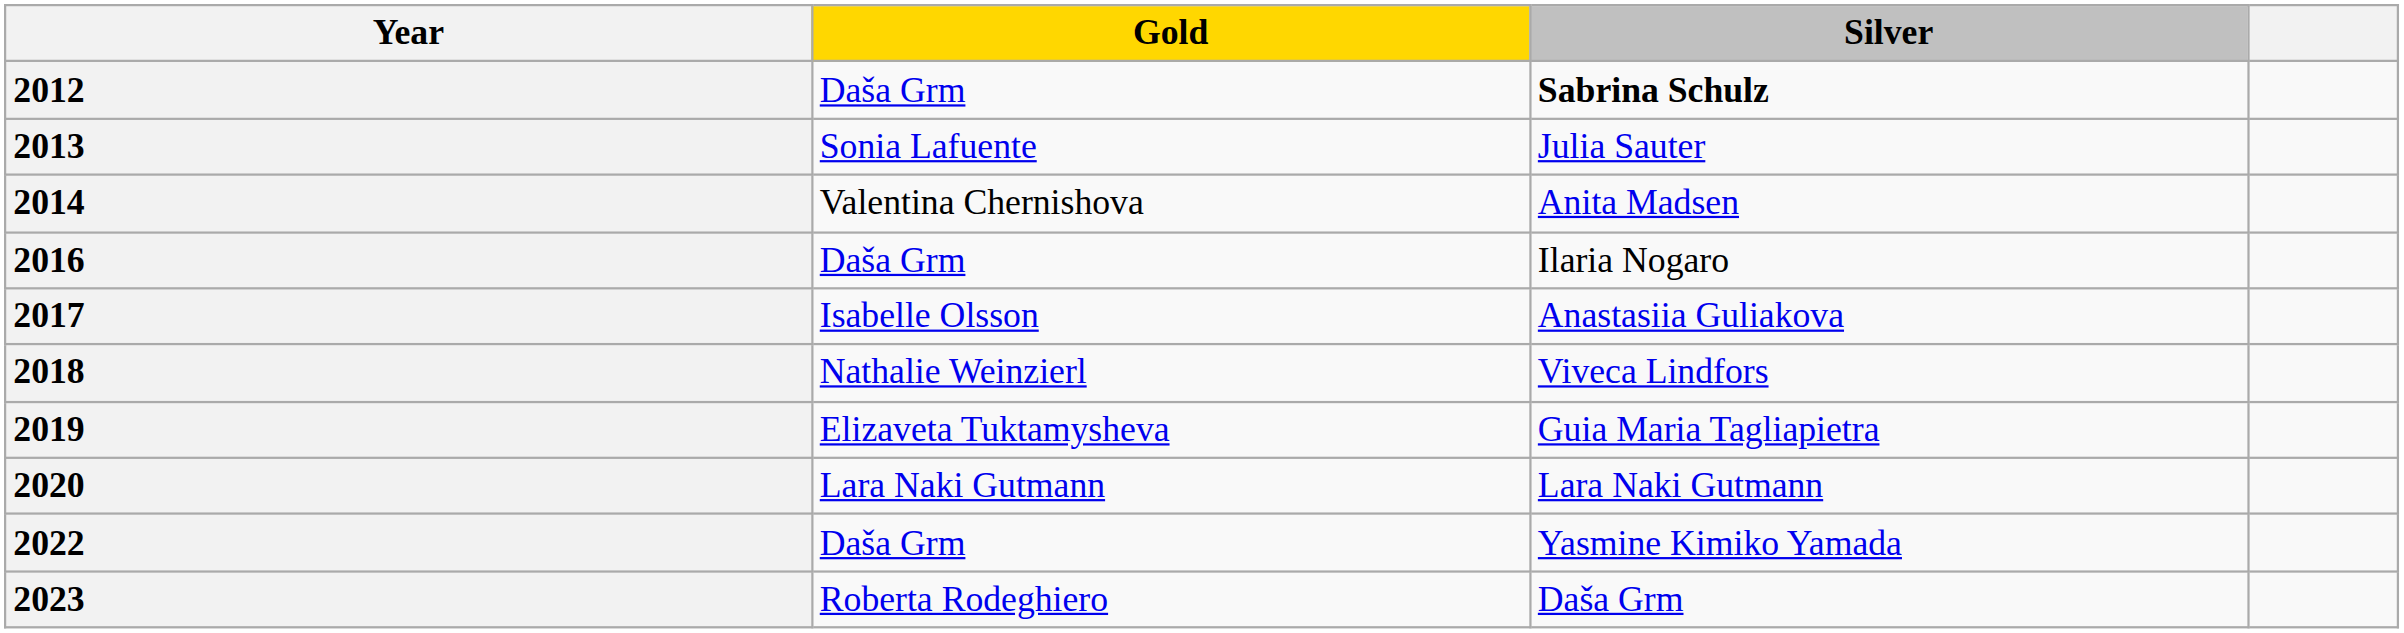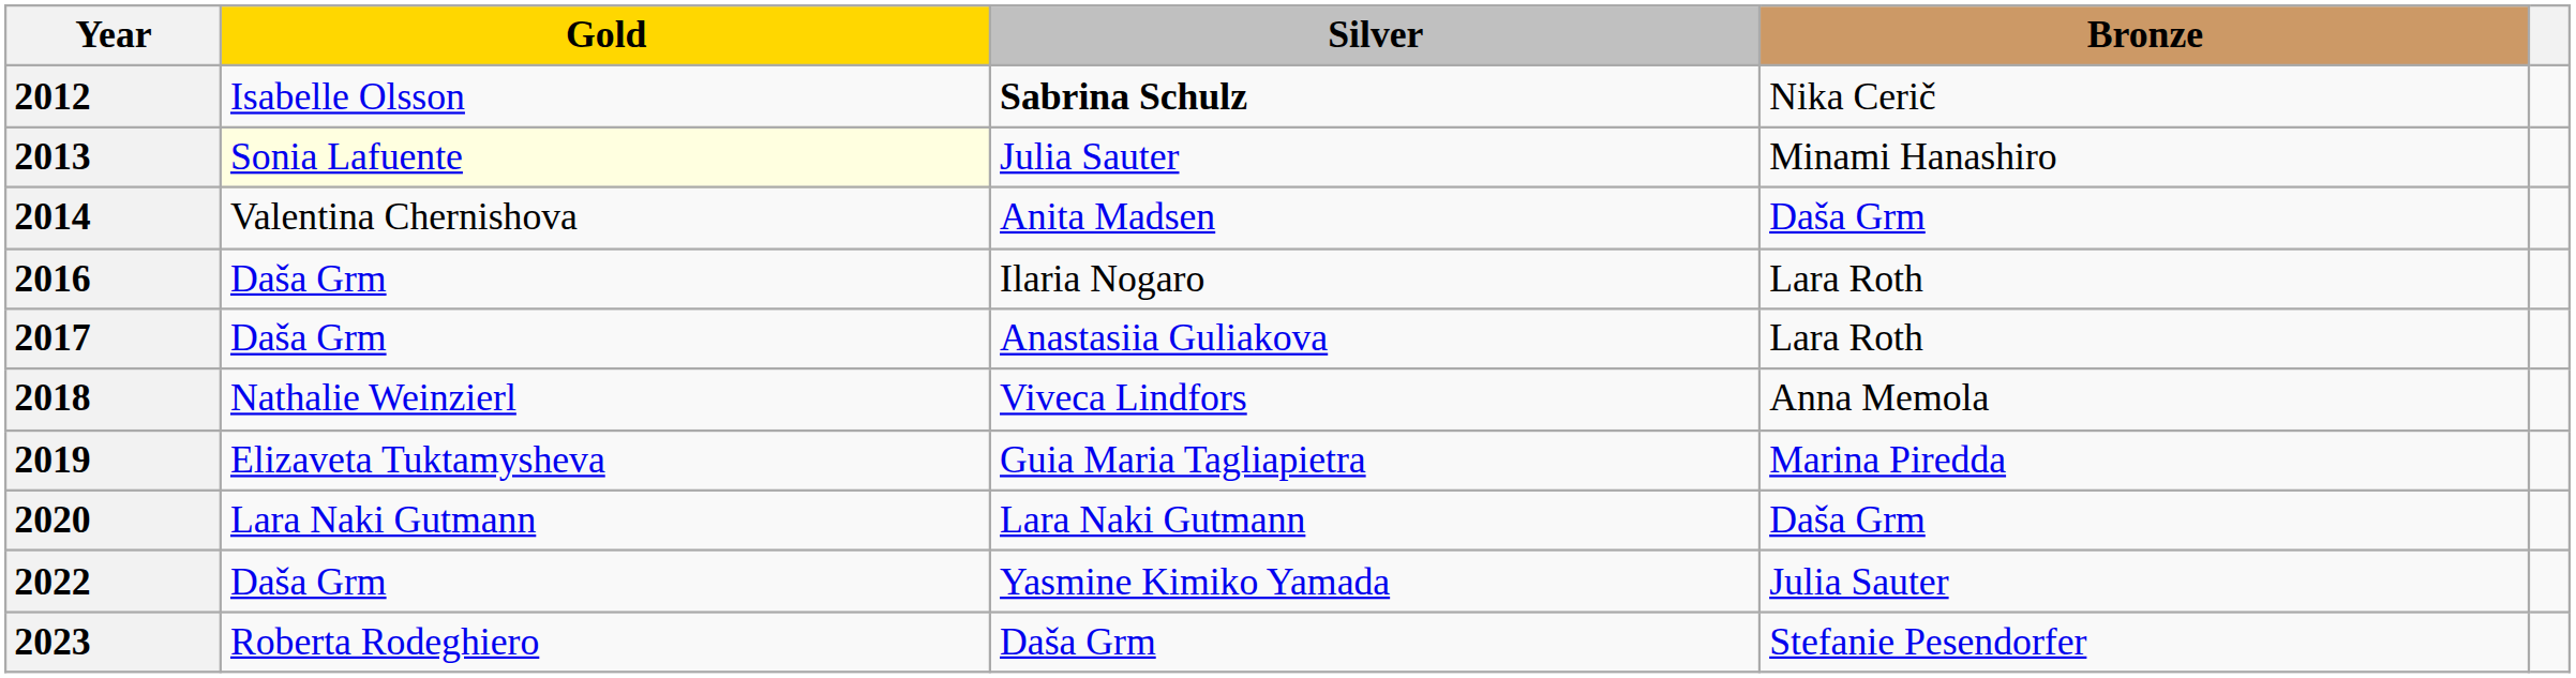+ column: Bronze | Nika Cerič | Minami Hanashiro | Daša Grm | Lara Roth | Lara Roth | Anna Memola | Marina Piredda | Daša Grm | Julia Sauter | Stefanie Pesendorfer
2012 | Gold: Daša Grm -> Isabelle Olsson
2013 | Gold: no background -> lightyellow background
2017 | Gold: Isabelle Olsson -> Daša Grm
